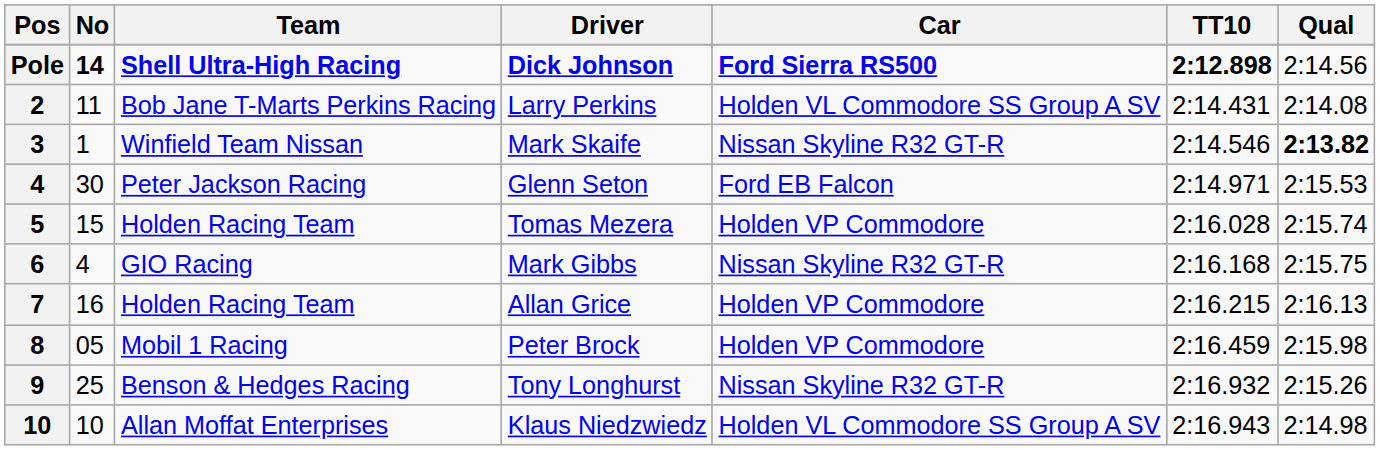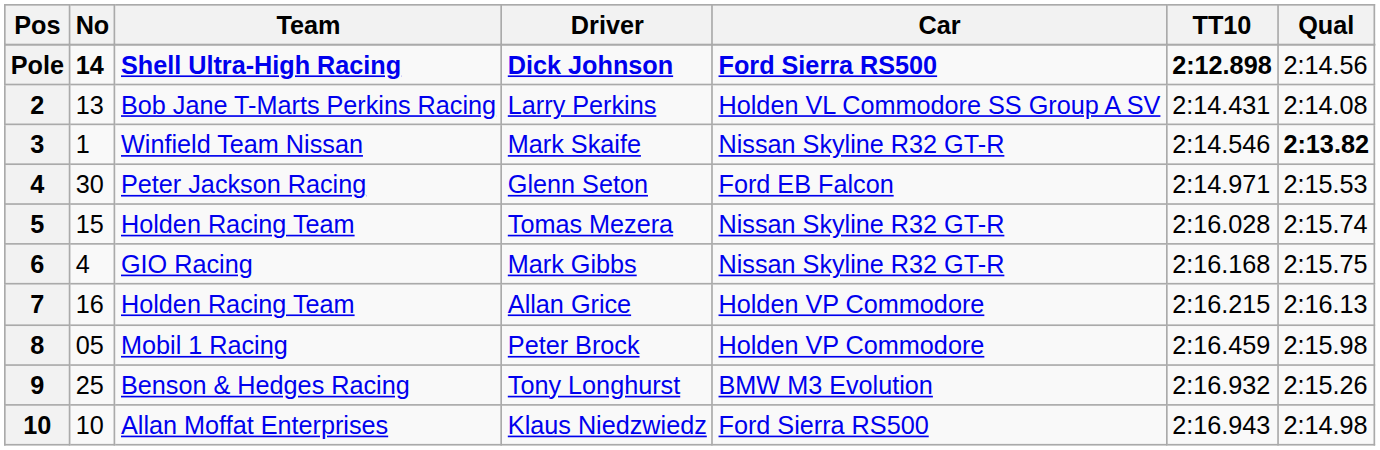Larry Perkins | No: 11 -> 13
Tomas Mezera | Car: Holden VP Commodore -> Nissan Skyline R32 GT-R
Tony Longhurst | Car: Nissan Skyline R32 GT-R -> BMW M3 Evolution
Klaus Niedzwiedz | Car: Holden VL Commodore SS Group A SV -> Ford Sierra RS500
